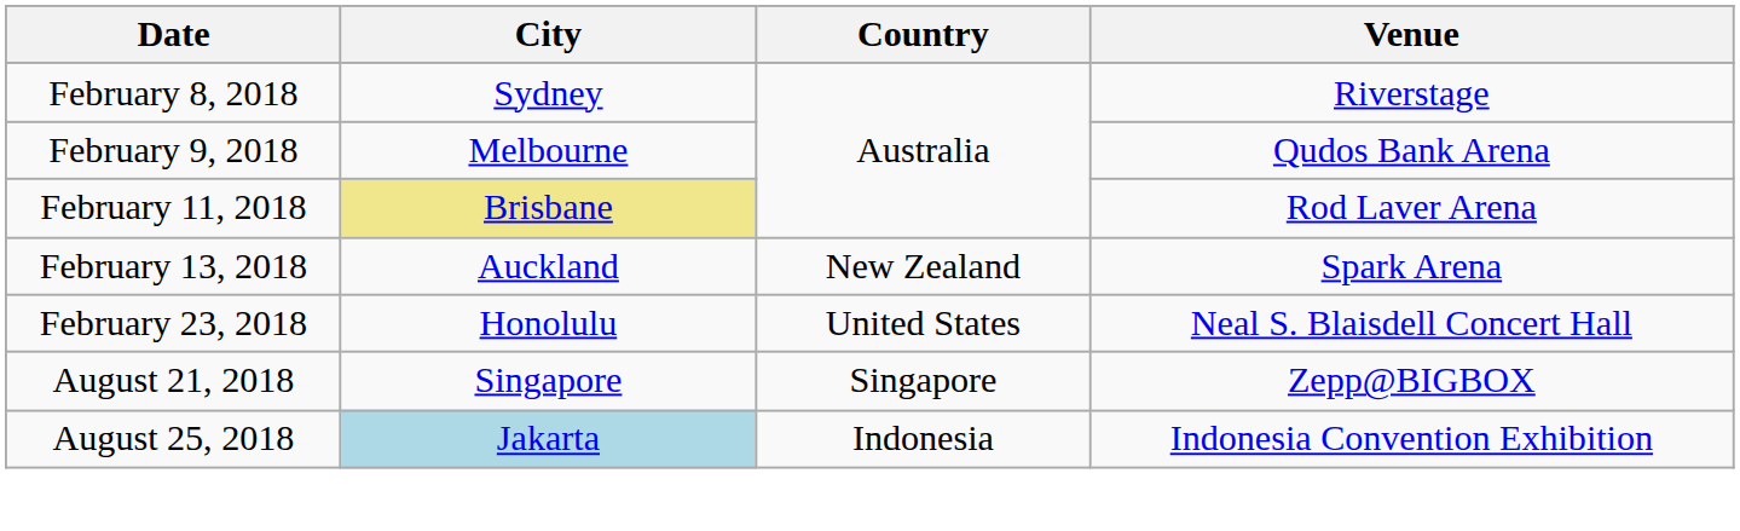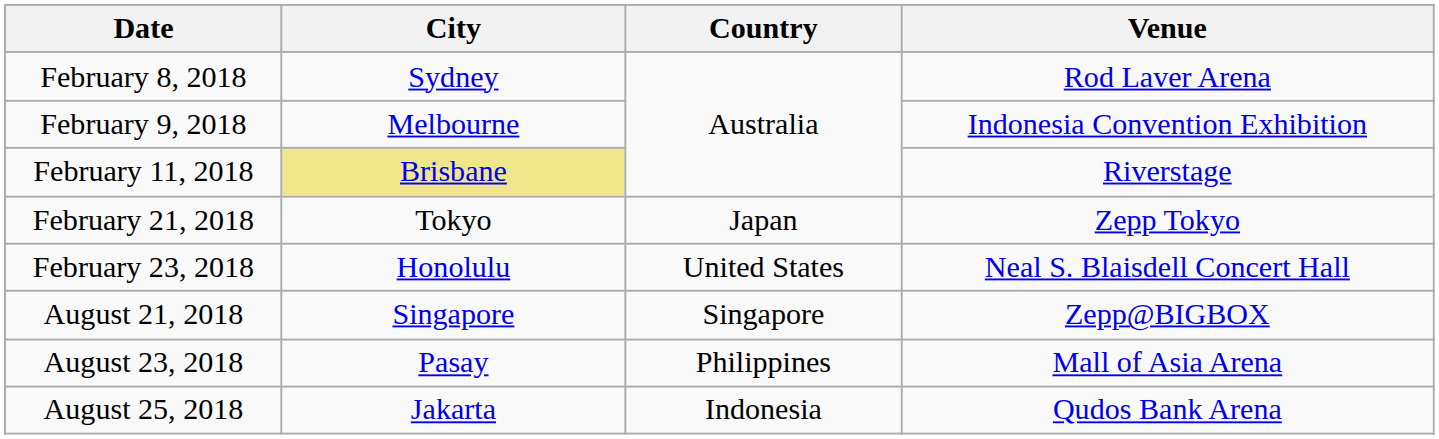February 8, 2018 | Venue: Riverstage -> Rod Laver Arena
February 9, 2018 | Venue: Qudos Bank Arena -> Indonesia Convention Exhibition
February 11, 2018 | Venue: Rod Laver Arena -> Riverstage
- row: February 13, 2018 | Auckland | New Zealand | Spark Arena
+ row: February 21, 2018 | Tokyo | Japan | Zepp Tokyo
+ row: August 23, 2018 | Pasay | Philippines | Mall of Asia Arena
August 25, 2018 | City: lightblue background -> no background
August 25, 2018 | Venue: Indonesia Convention Exhibition -> Qudos Bank Arena
